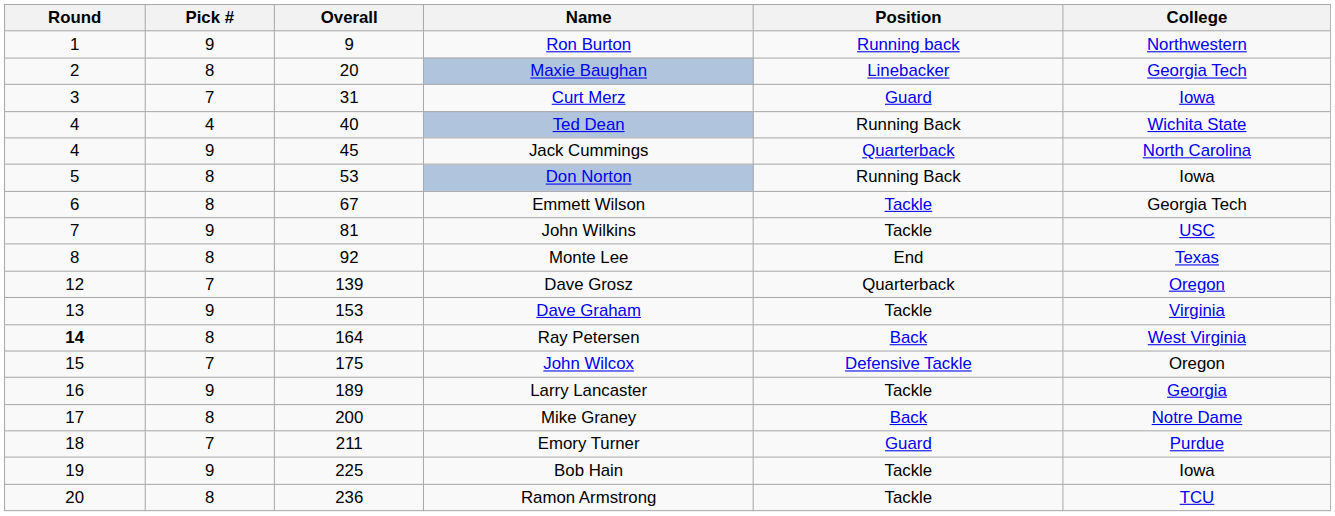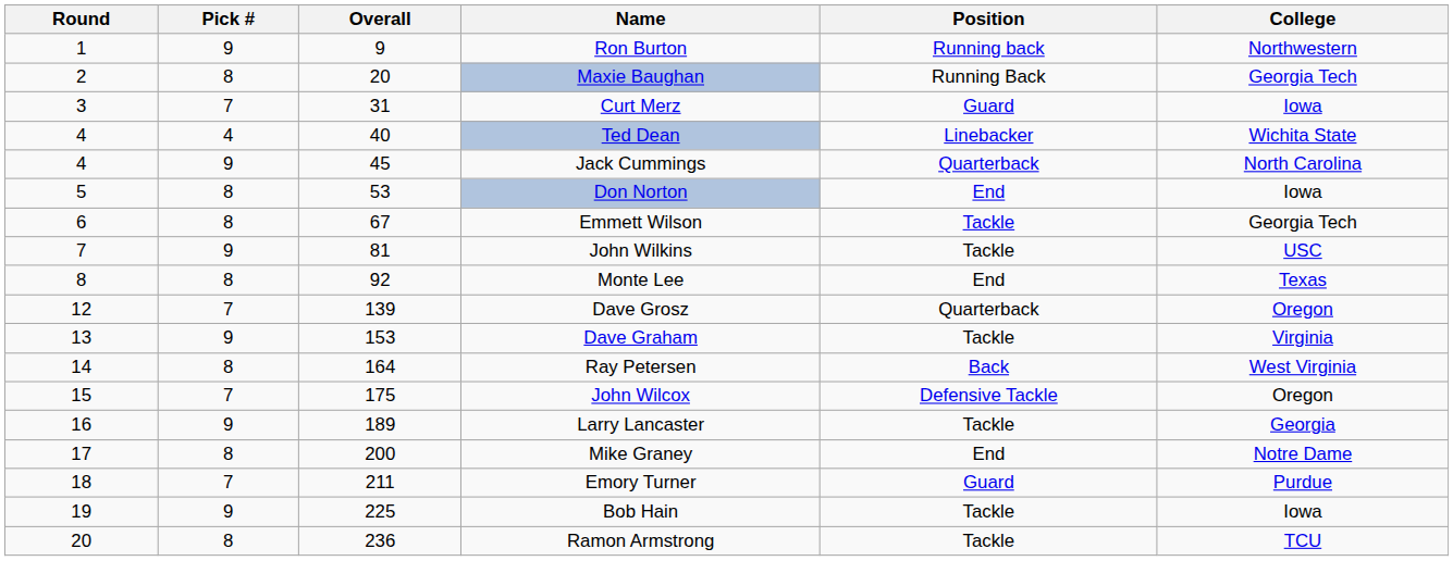Maxie Baughan | Position: Linebacker -> Running Back
Ted Dean | Position: Running Back -> Linebacker
Don Norton | Position: Running Back -> End
Ray Petersen | Round: bold -> normal
Mike Graney | Position: Back -> End
